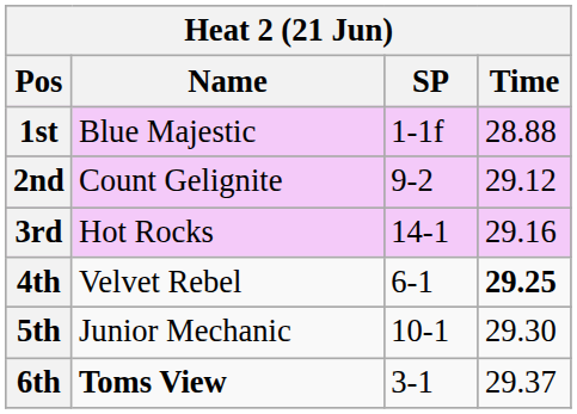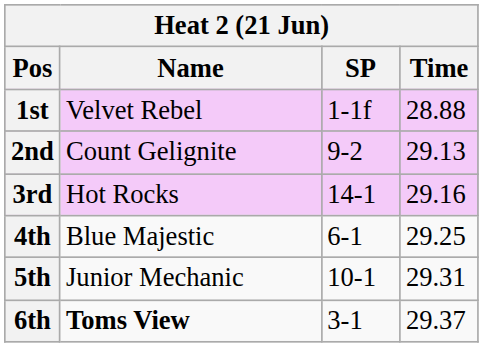1st | Name: Blue Majestic -> Velvet Rebel
2nd | Time: 29.12 -> 29.13
4th | Name: Velvet Rebel -> Blue Majestic
4th | Time: bold -> normal
5th | Time: 29.30 -> 29.31
